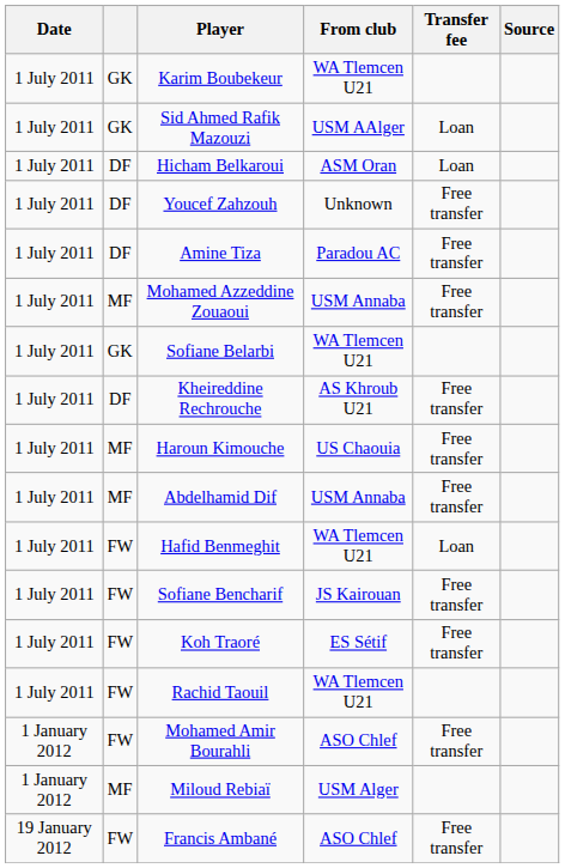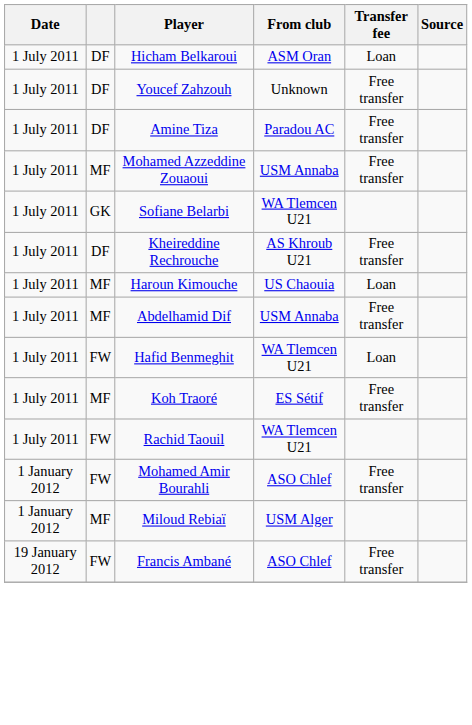- row: 1 July 2011 | GK | Karim Boubekeur | WA Tlemcen U21
- row: 1 July 2011 | GK | Sid Ahmed Rafik Mazouzi | USM AAlger | Loan
Haroun Kimouche | Transfer fee: Free transfer -> Loan
- row: 1 July 2011 | FW | Sofiane Bencharif | JS Kairouan | Free transfer
Koh Traoré | column 2: FW -> MF
